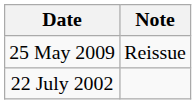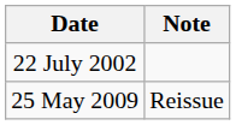rows swapped: 22 July 2002 <-> 25 May 2009
